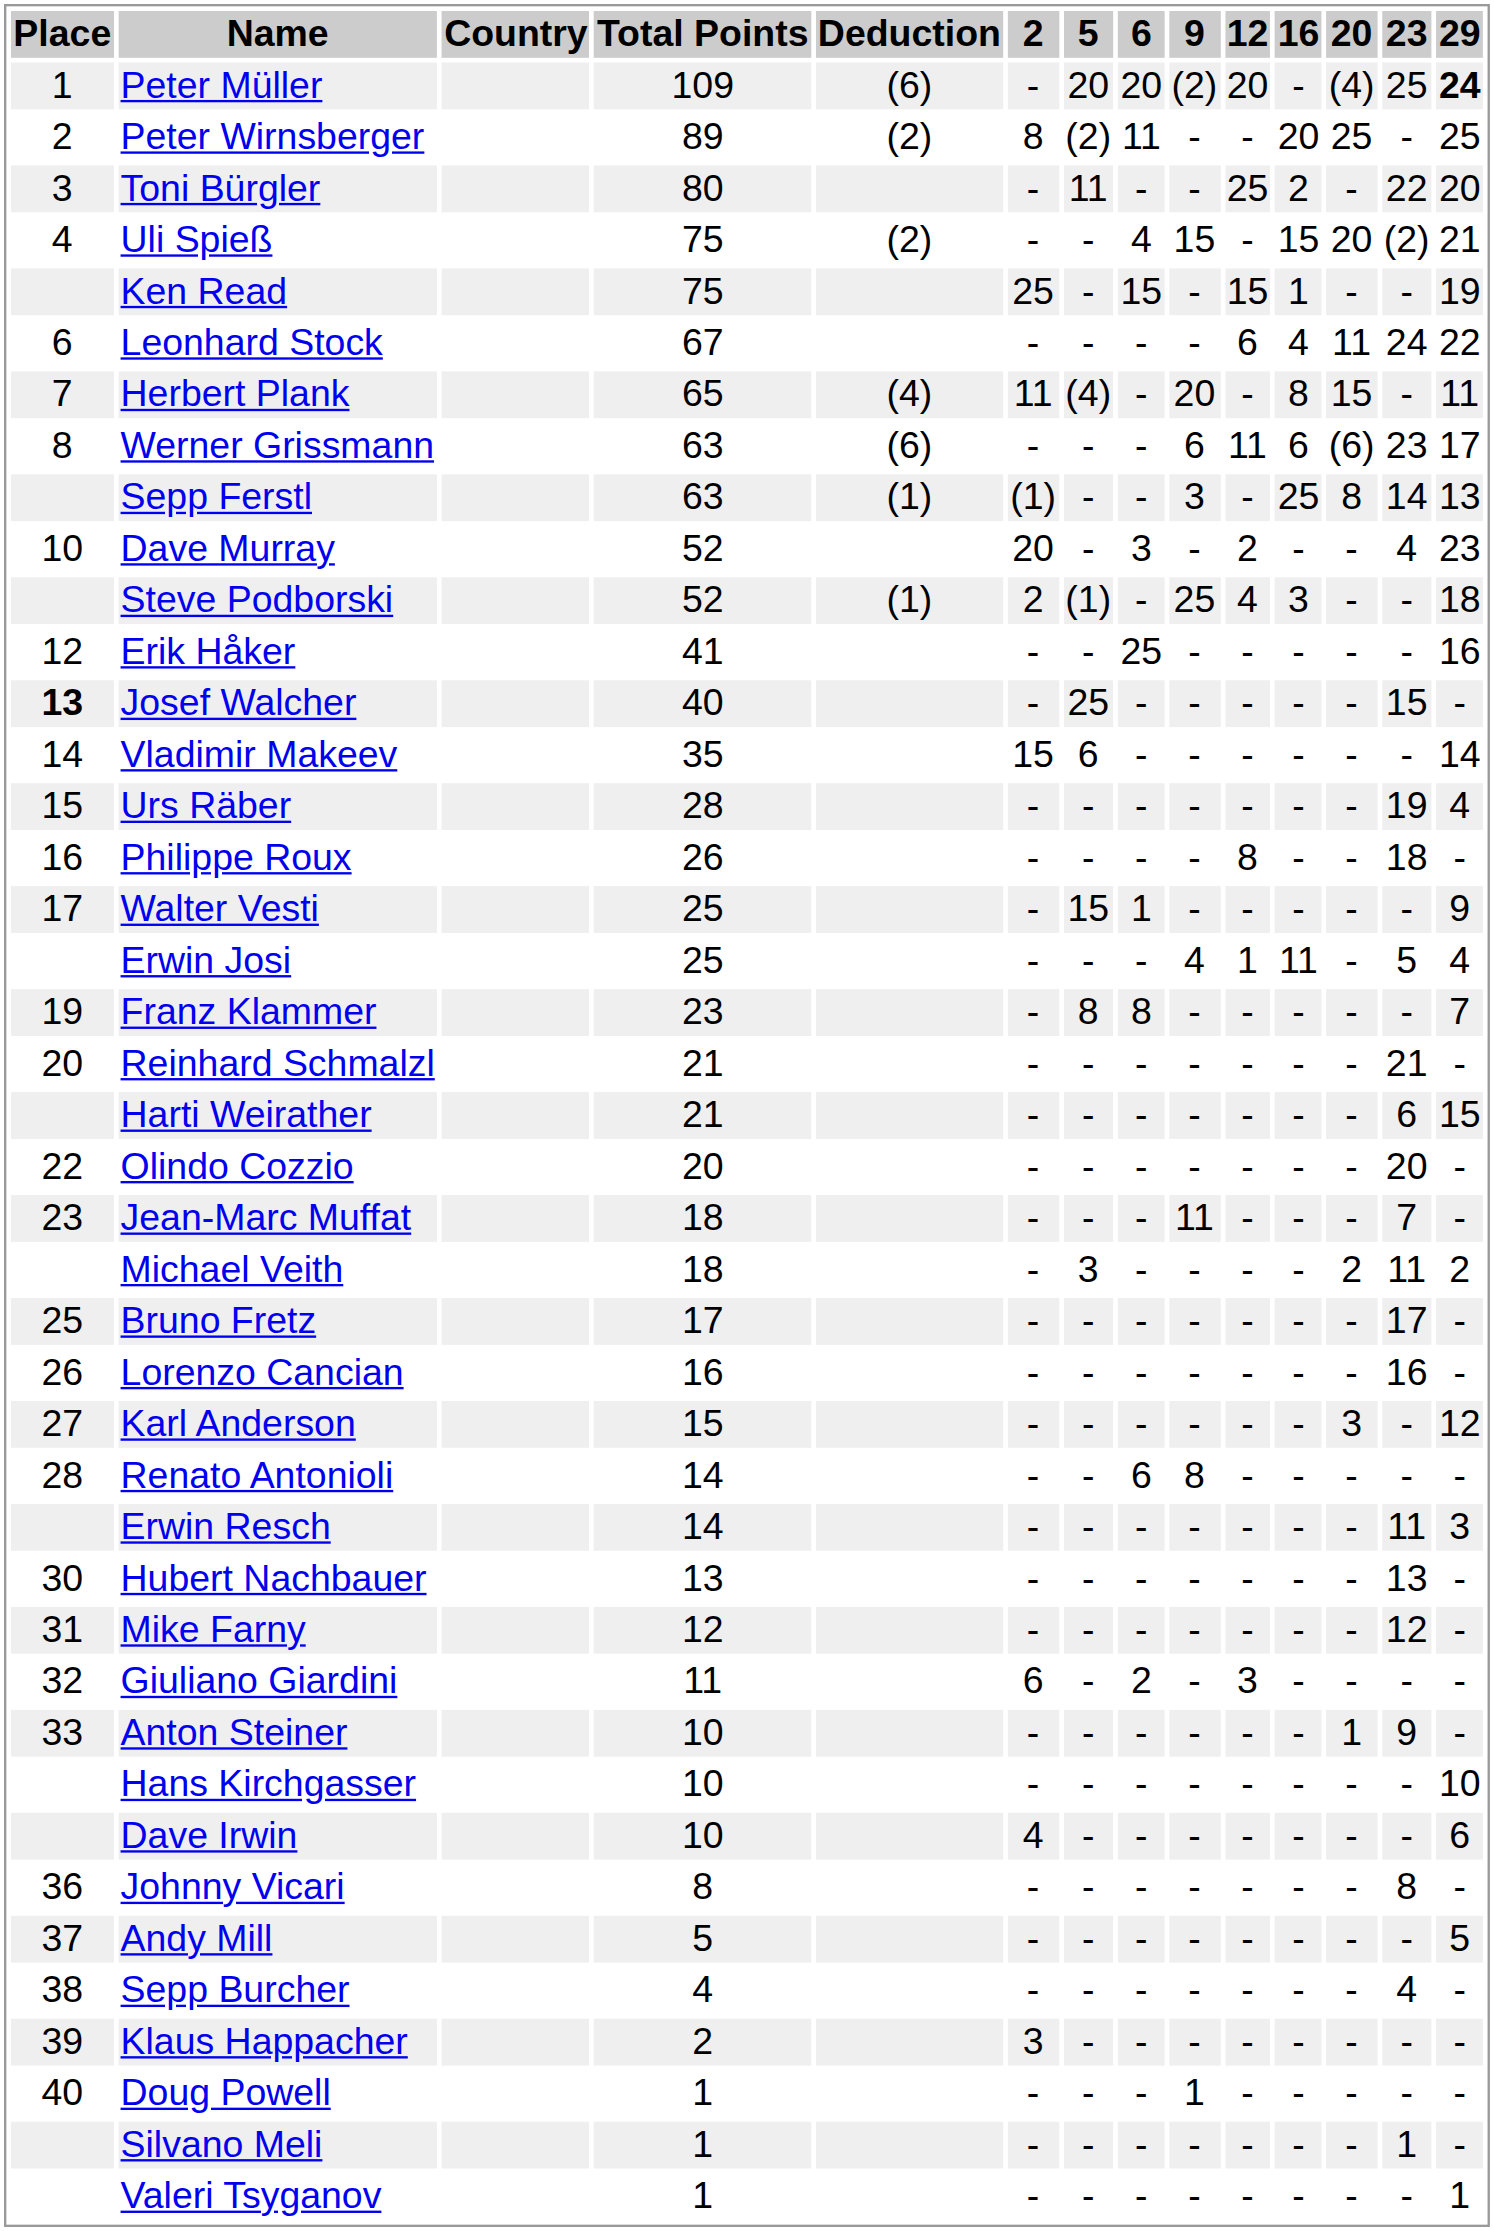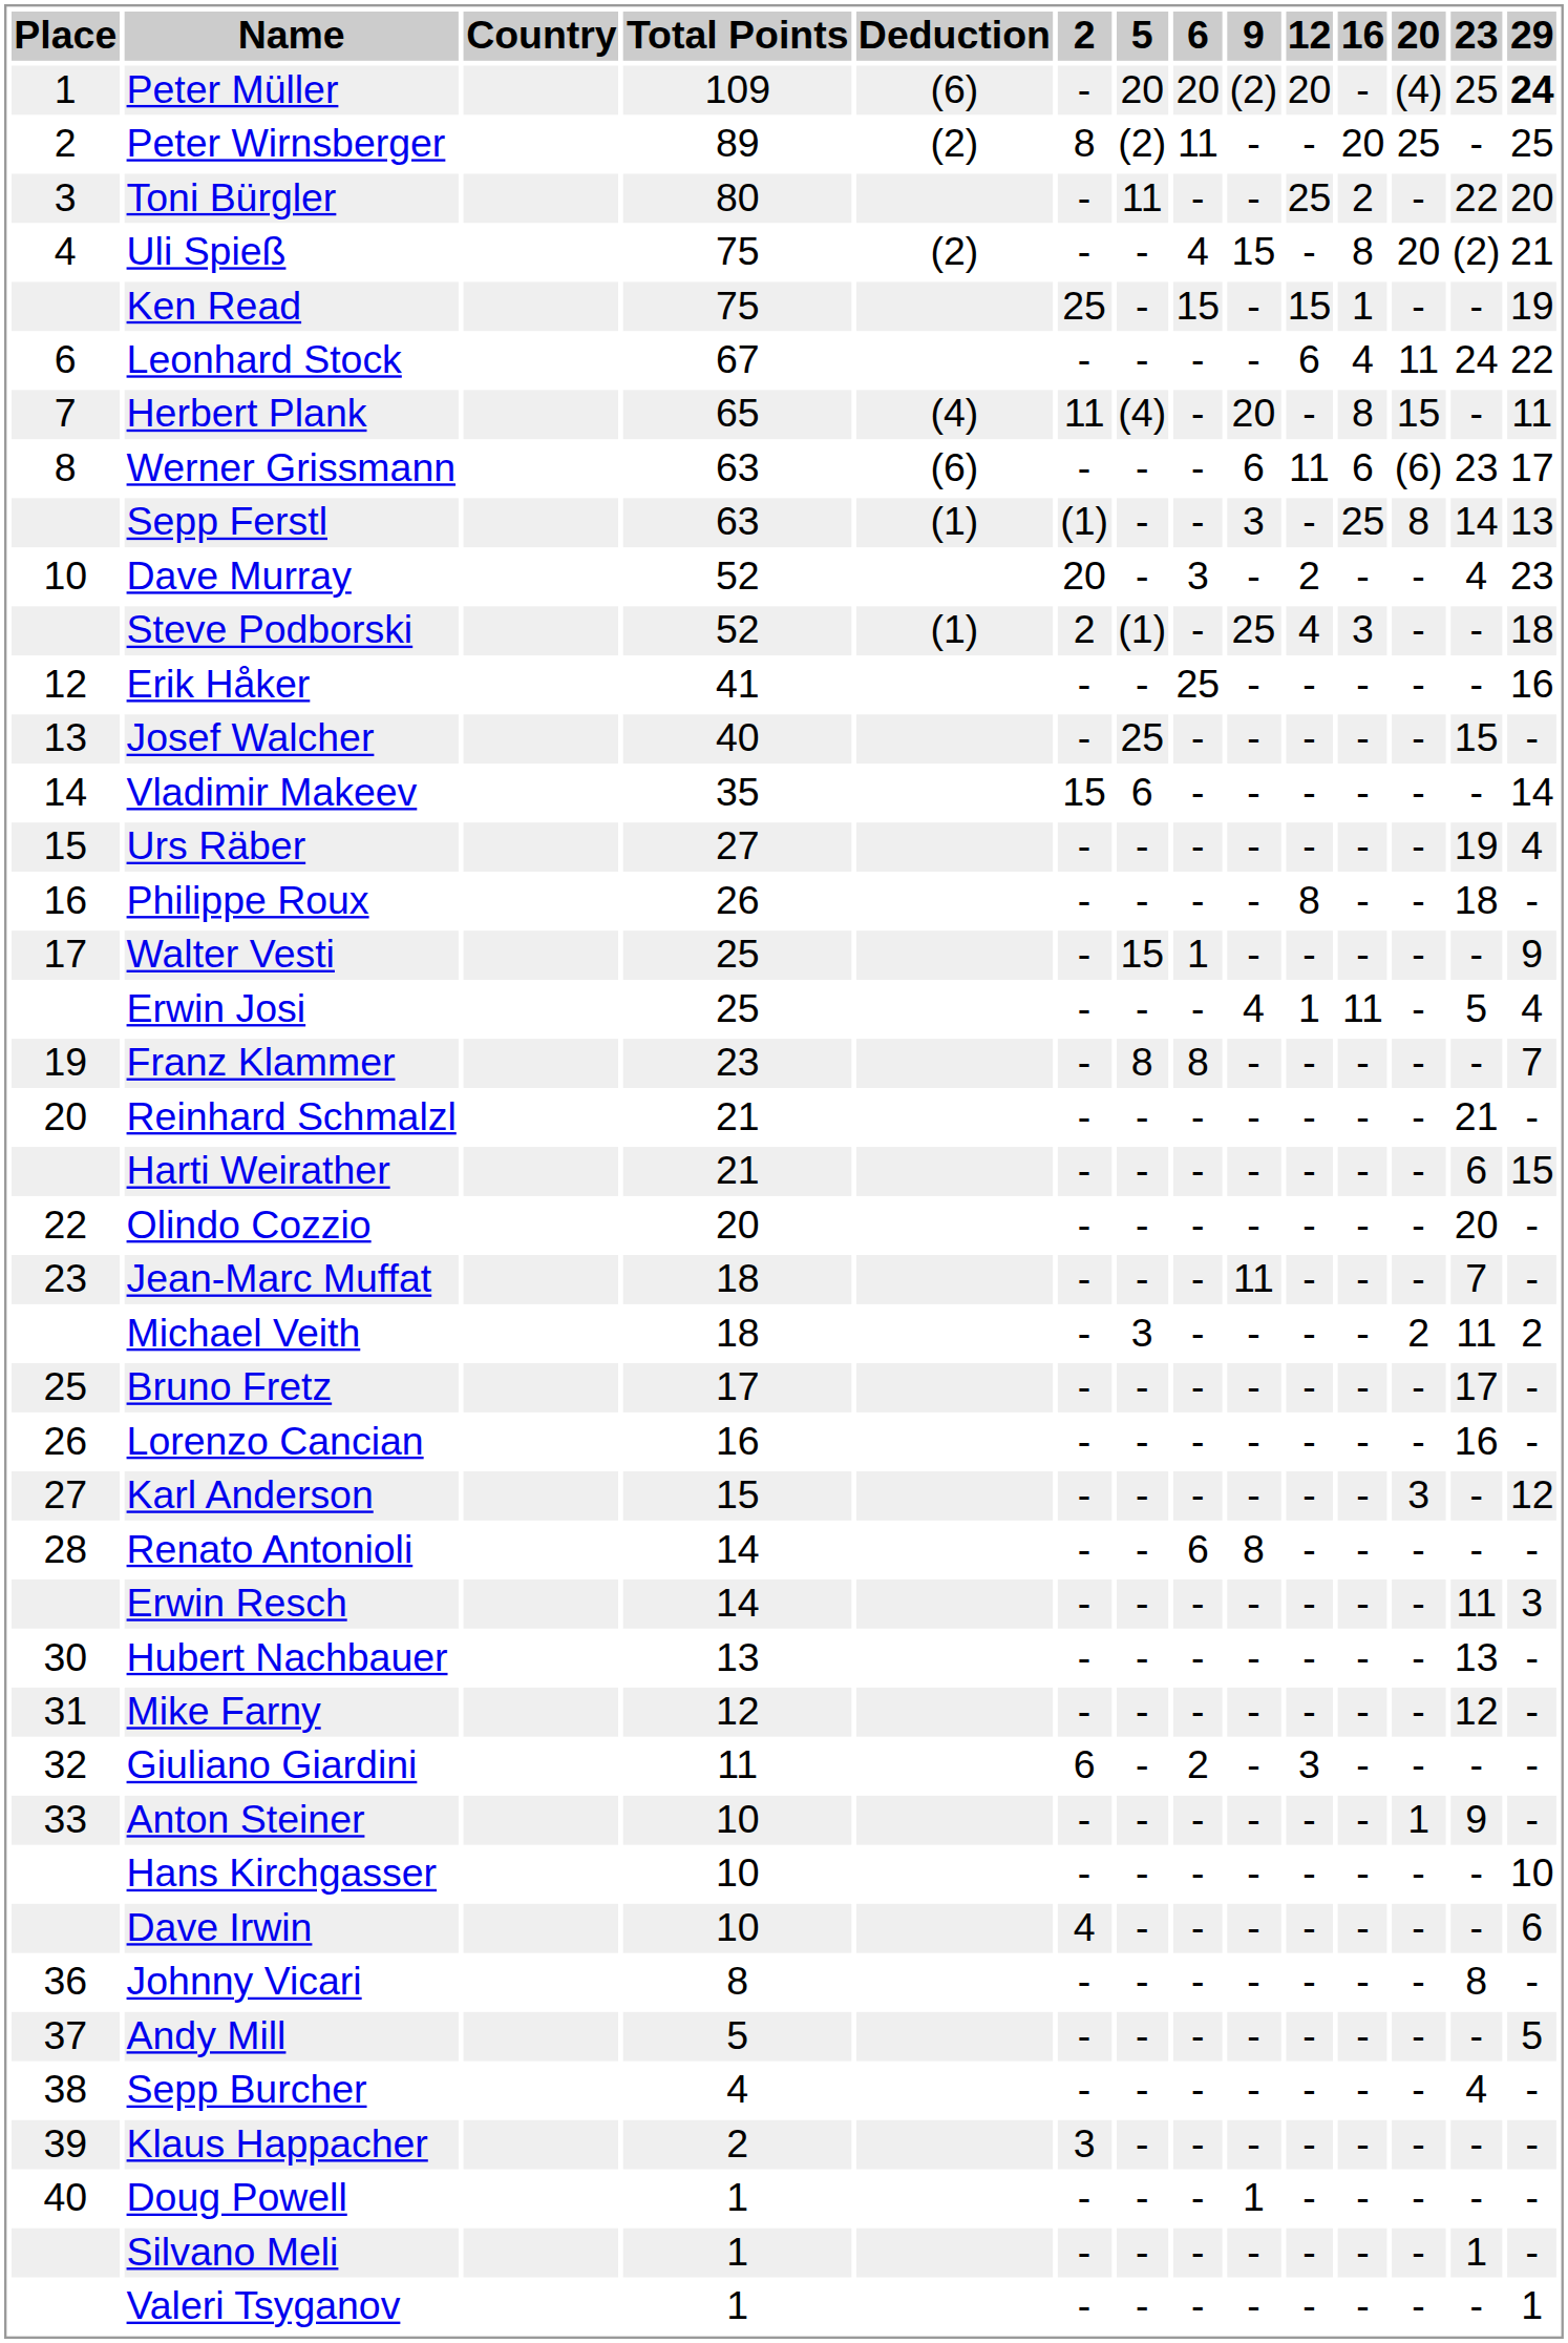Uli Spieß | 16: 15 -> 8
Josef Walcher | Place: bold -> normal
Urs Räber | Total Points: 28 -> 27
